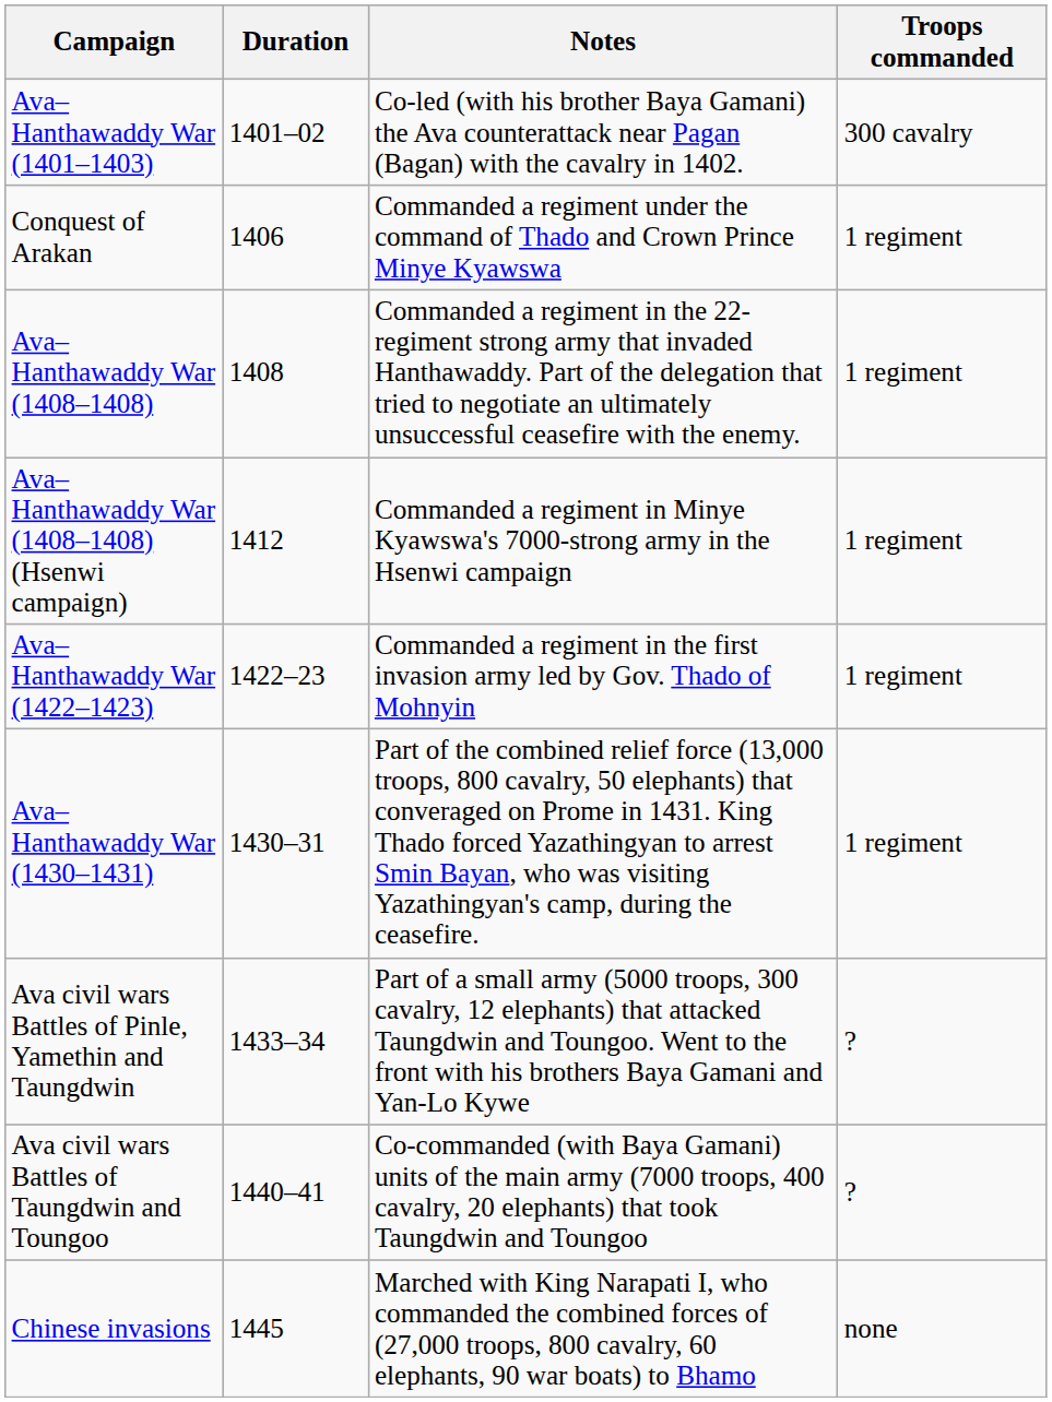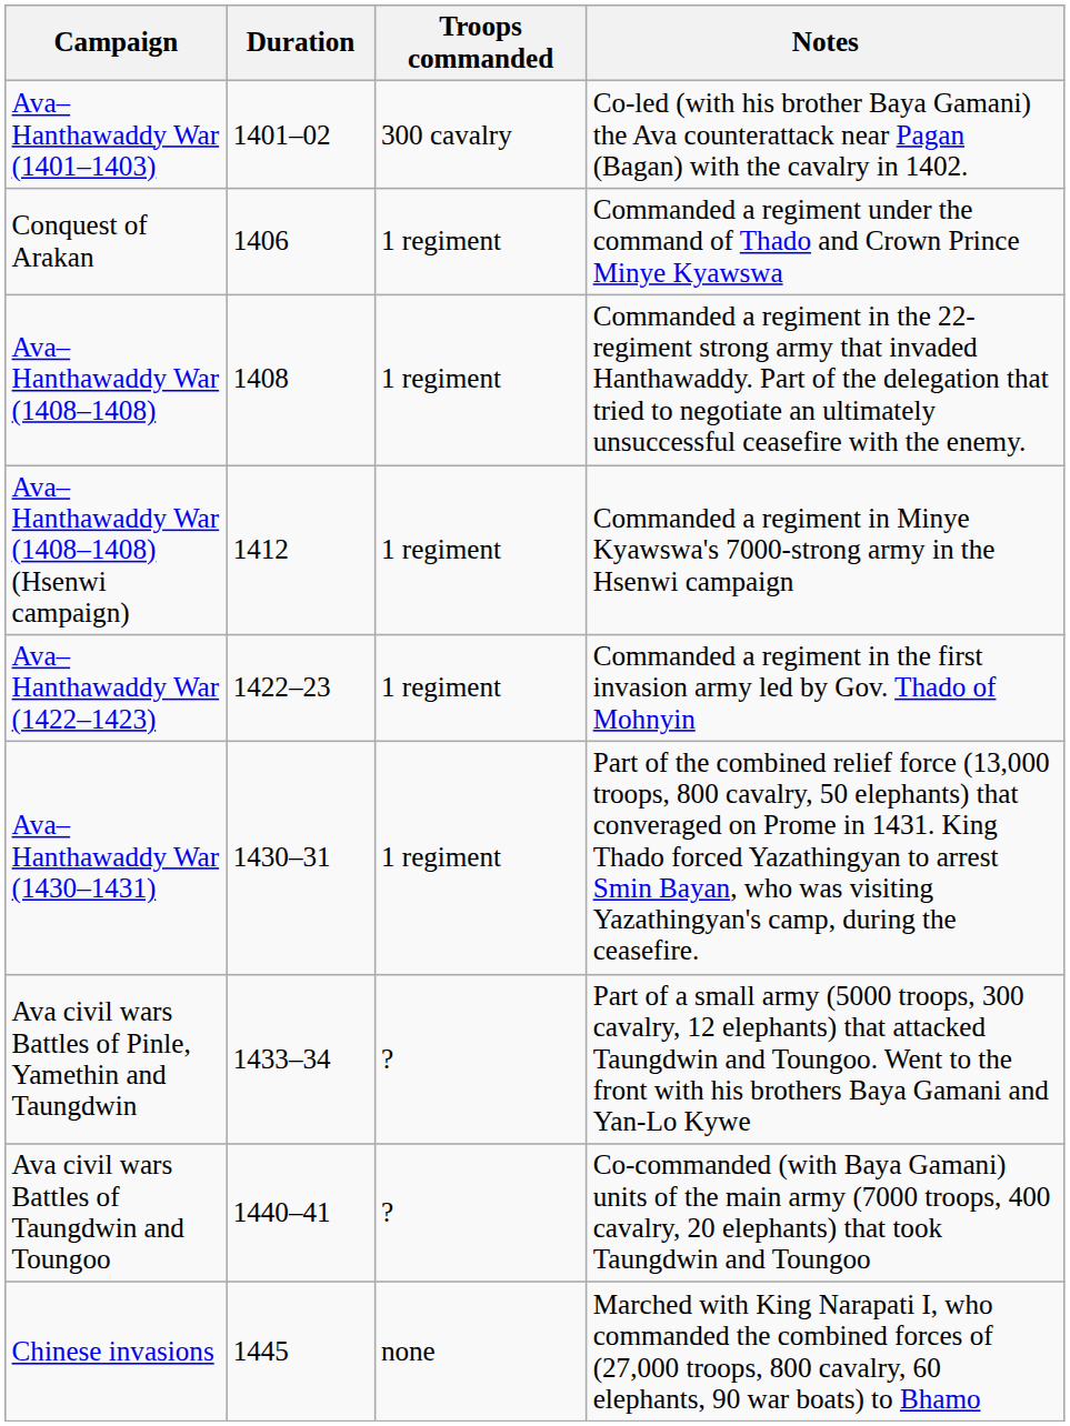columns swapped: Troops commanded <-> Notes
